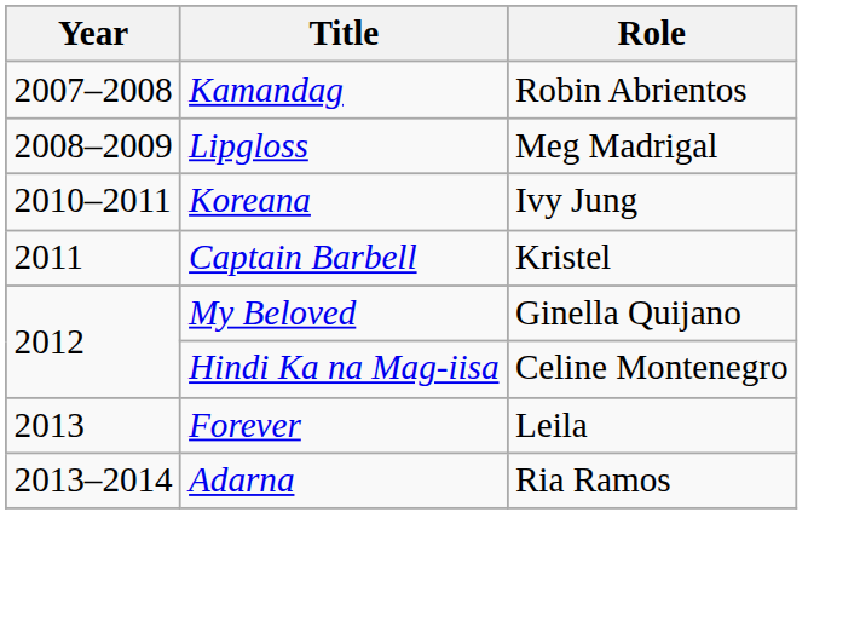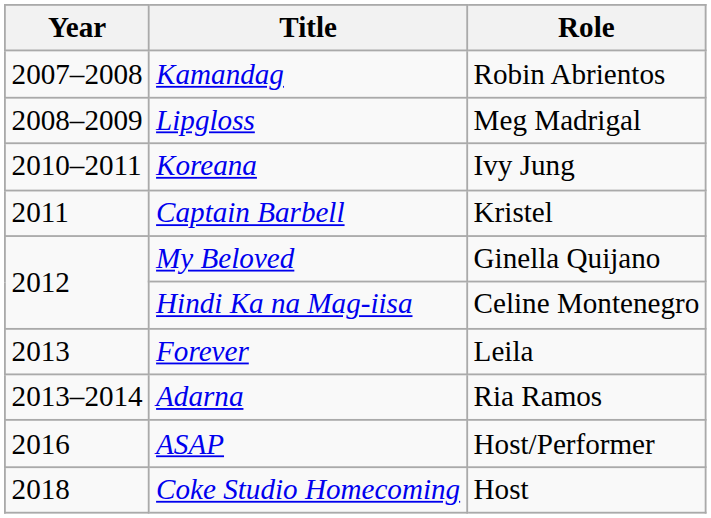+ row: 2016 | ASAP | Host/Performer
+ row: 2018 | Coke Studio Homecoming | Host
